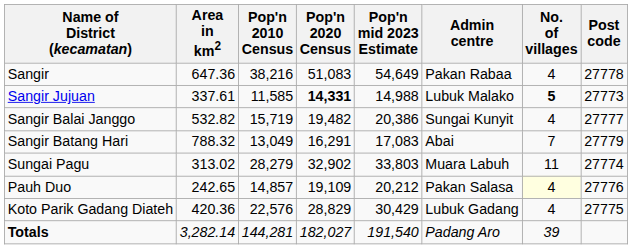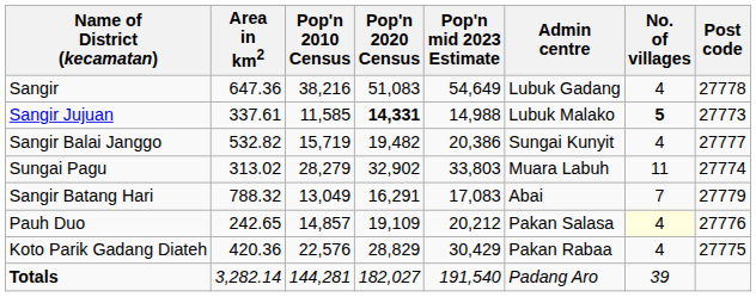Sangir | Admin centre: Pakan Rabaa -> Lubuk Gadang
rows swapped: Sangir Batang Hari <-> Sungai Pagu
Koto Parik Gadang Diateh | Admin centre: Lubuk Gadang -> Pakan Rabaa
